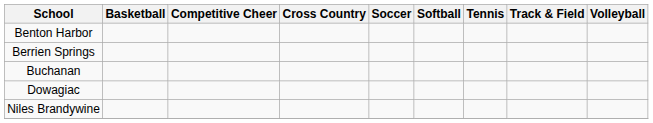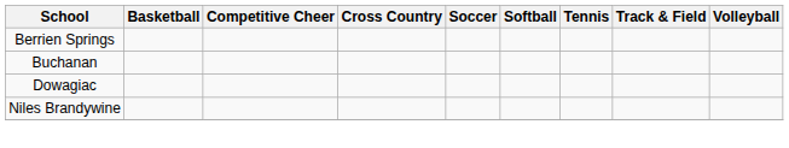- row: Benton Harbor
